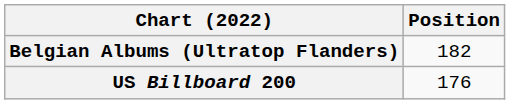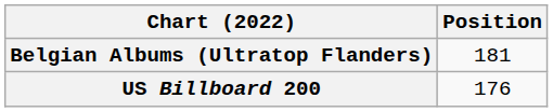Belgian Albums (Ultratop Flanders) | Position: 182 -> 181
